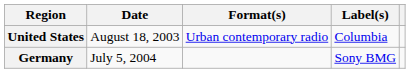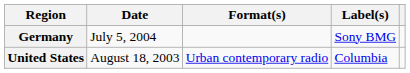rows swapped: United States <-> Germany
